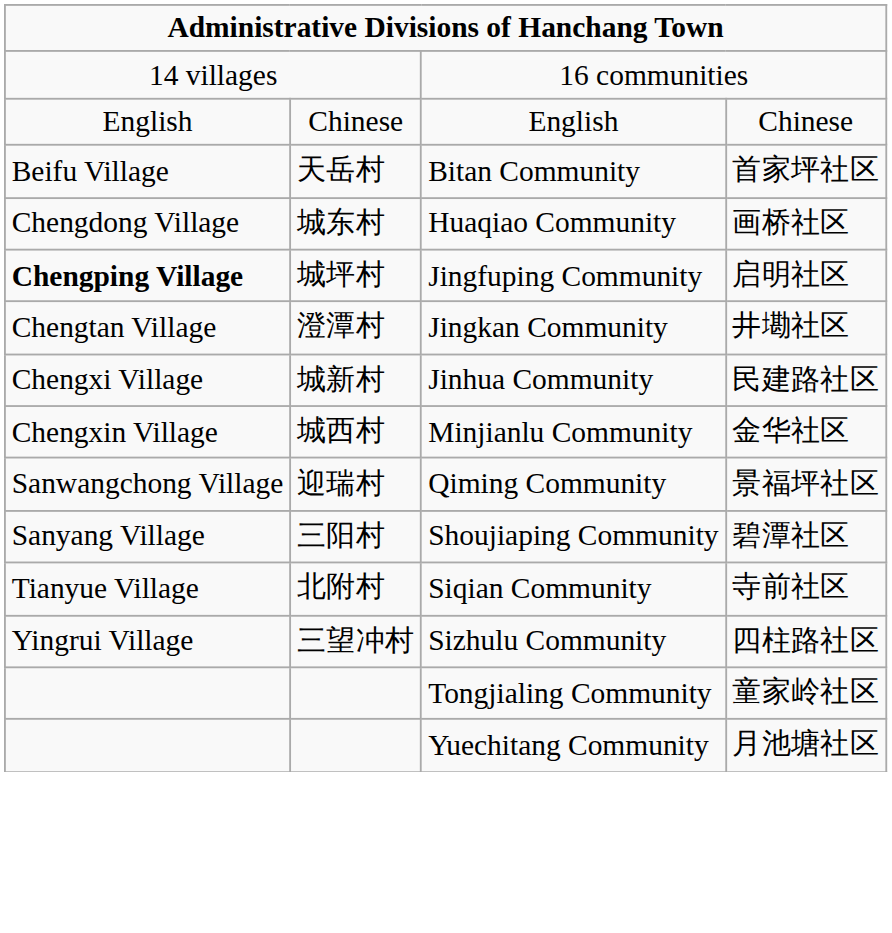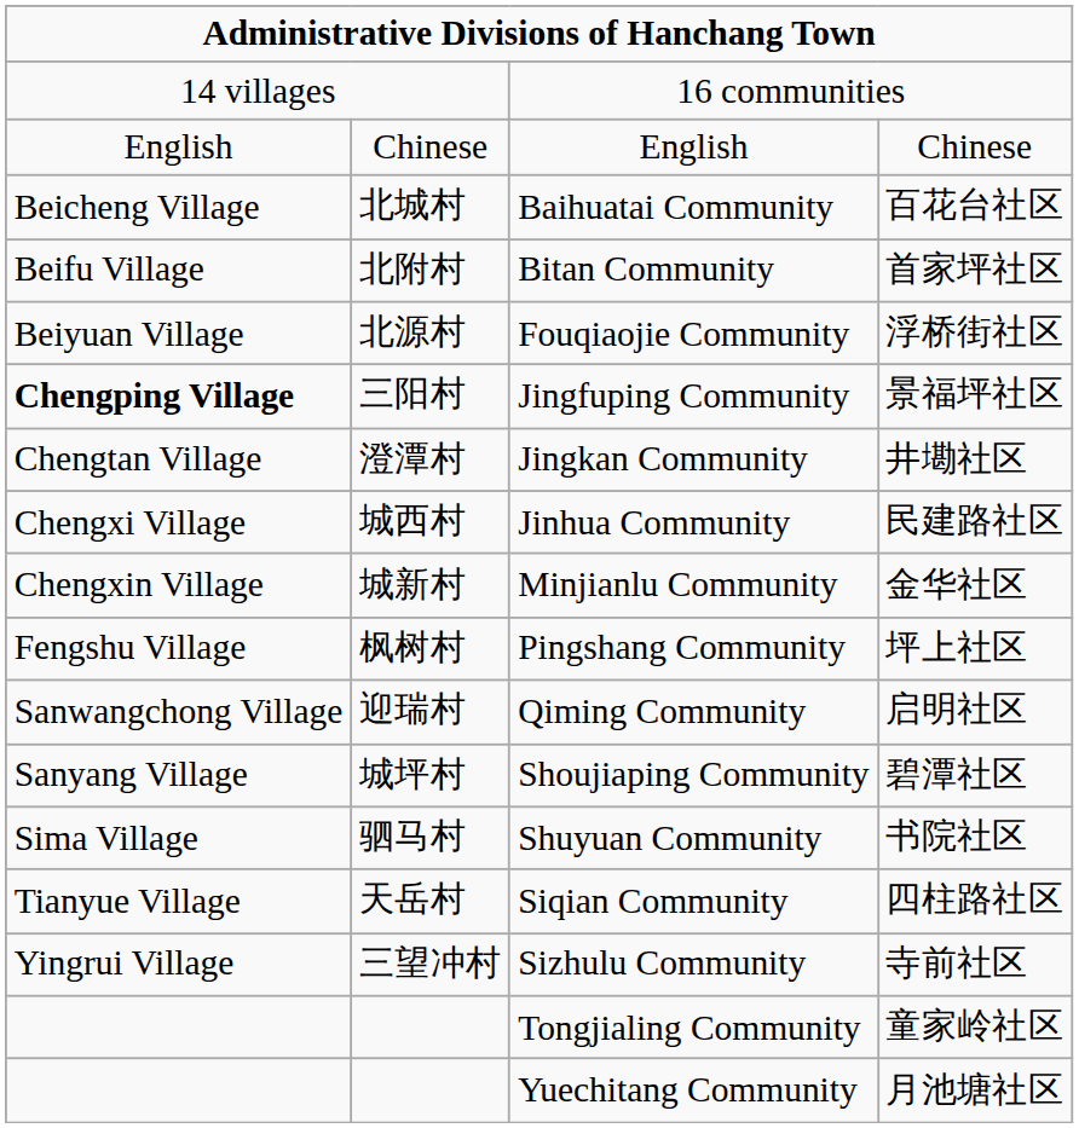+ row: Beicheng Village | 北城村 | Baihuatai Community | 百花台社区
Bitan Community | column 2: 天岳村 -> 北附村
+ row: Beiyuan Village | 北源村 | Fouqiaojie Community | 浮桥街社区
- row: Chengdong Village | 城东村 | Huaqiao Community | 画桥社区
Jingfuping Community | column 2: 城坪村 -> 三阳村
Jingfuping Community | column 4: 启明社区 -> 景福坪社区
Jinhua Community | column 2: 城新村 -> 城西村
Minjianlu Community | column 2: 城西村 -> 城新村
+ row: Fengshu Village | 枫树村 | Pingshang Community | 坪上社区
Qiming Community | column 4: 景福坪社区 -> 启明社区
Shoujiaping Community | column 2: 三阳村 -> 城坪村
+ row: Sima Village | 驷马村 | Shuyuan Community | 书院社区
Siqian Community | column 2: 北附村 -> 天岳村
Siqian Community | column 4: 寺前社区 -> 四柱路社区
Sizhulu Community | column 4: 四柱路社区 -> 寺前社区
